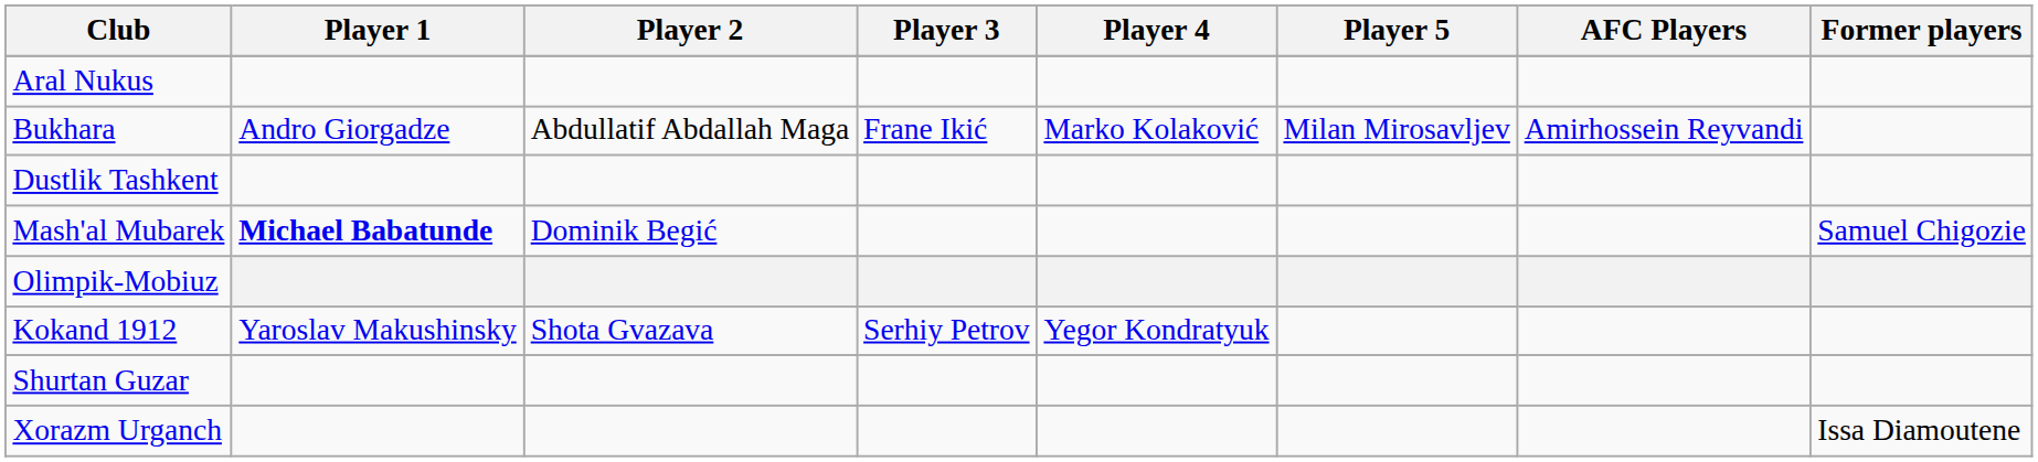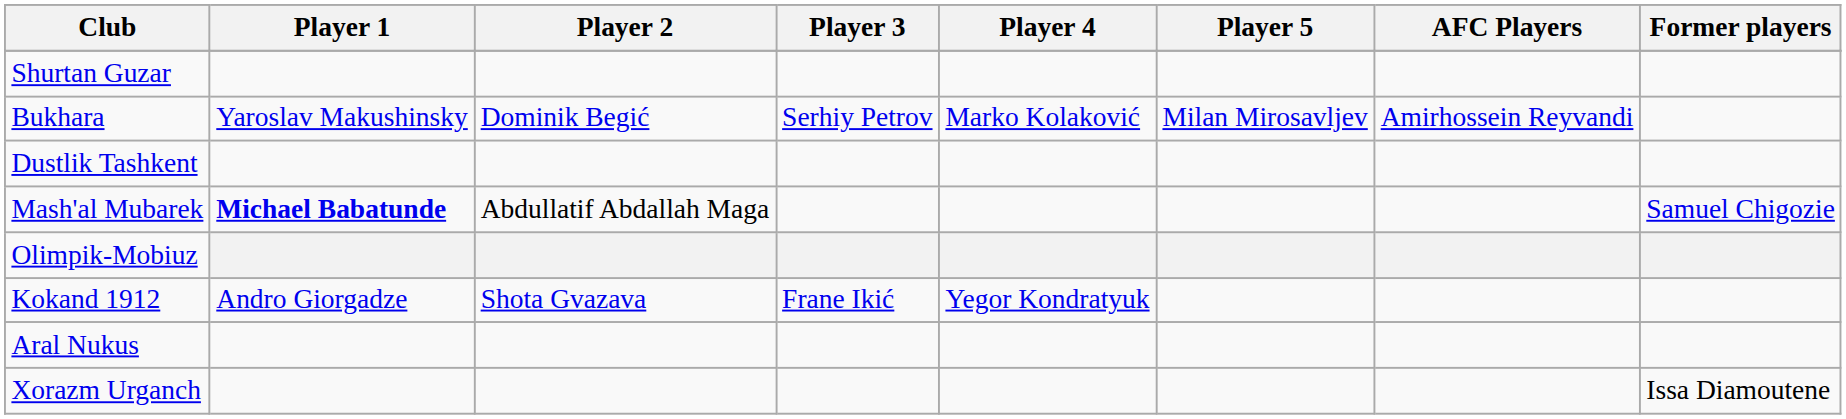rows swapped: Aral Nukus <-> Shurtan Guzar
Bukhara | Player 1: Andro Giorgadze -> Yaroslav Makushinsky
Bukhara | Player 2: Abdullatif Abdallah Maga -> Dominik Begić
Bukhara | Player 3: Frane Ikić -> Serhiy Petrov
Mash'al Mubarek | Player 2: Dominik Begić -> Abdullatif Abdallah Maga
Kokand 1912 | Player 1: Yaroslav Makushinsky -> Andro Giorgadze
Kokand 1912 | Player 3: Serhiy Petrov -> Frane Ikić
